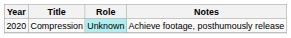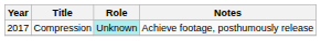Compression | Year: 2020 -> 2017
